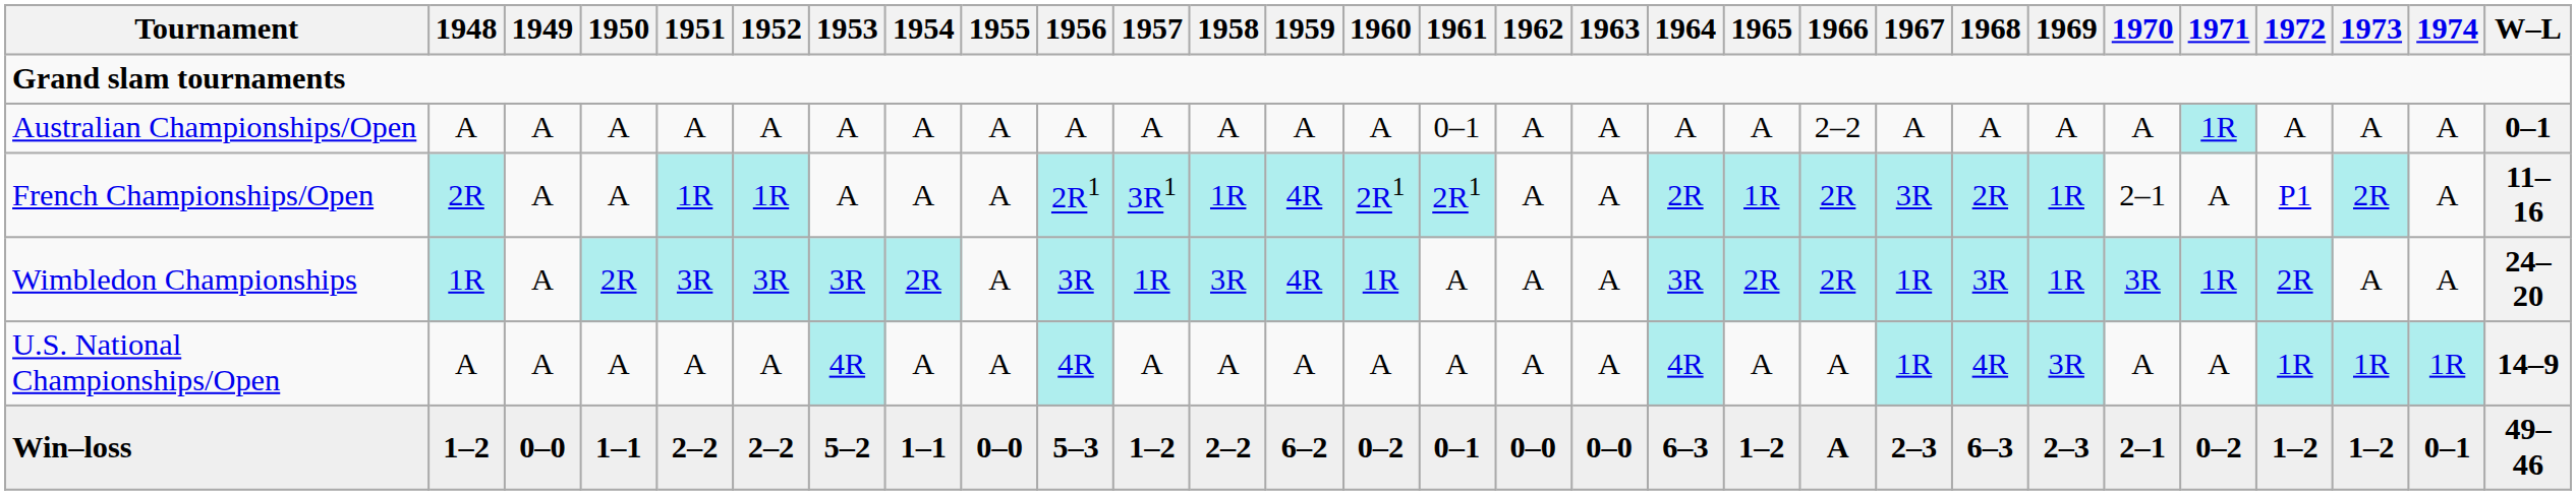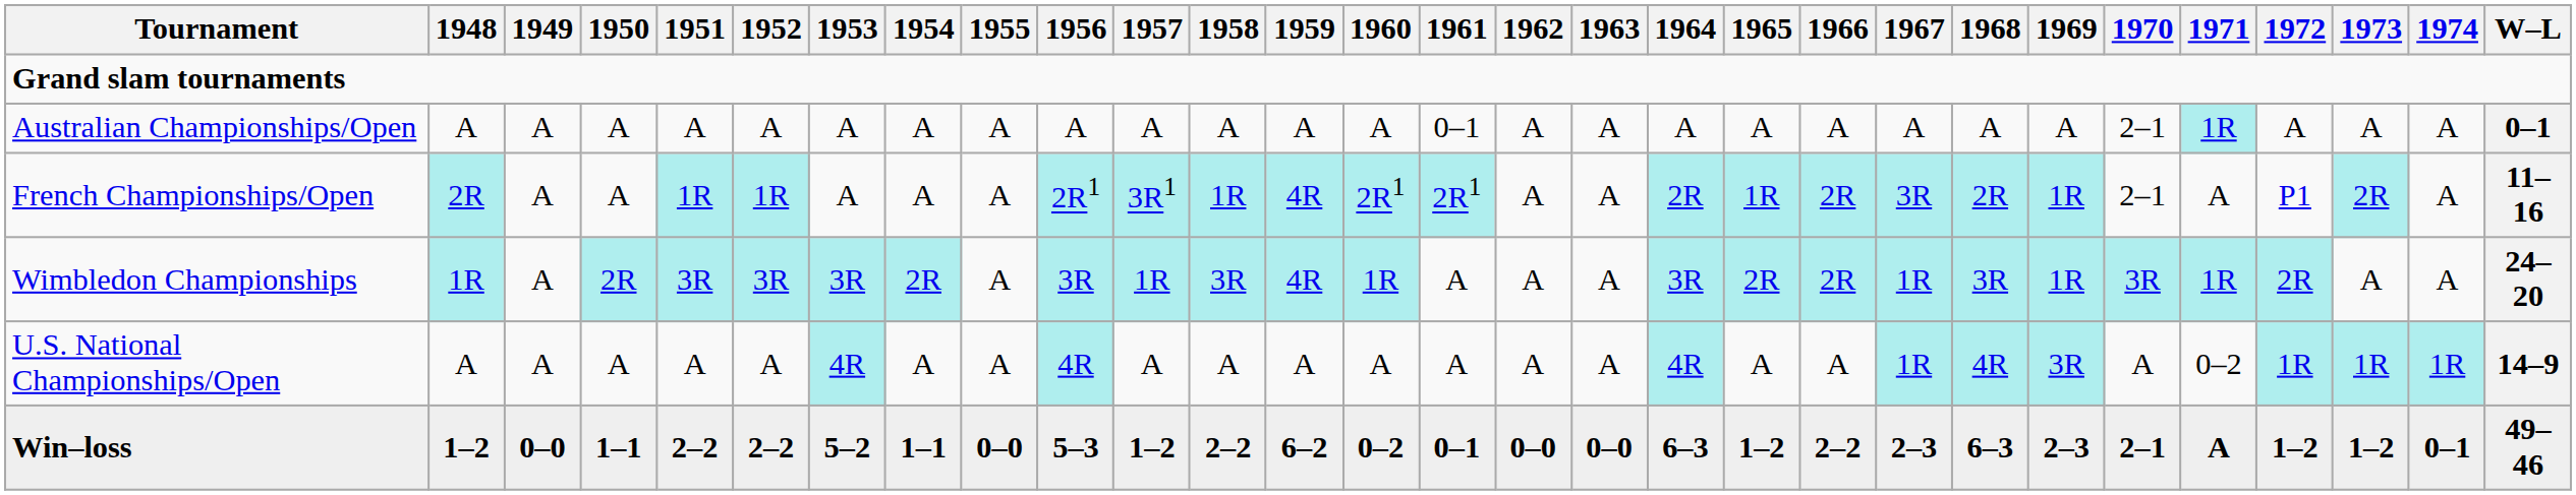Australian Championships/Open | 1966: 2–2 -> A
Australian Championships/Open | 1970: A -> 2–1
U.S. National Championships/Open | 1971: A -> 0–2
Win–loss | 1966: A -> 2–2
Win–loss | 1971: 0–2 -> A
